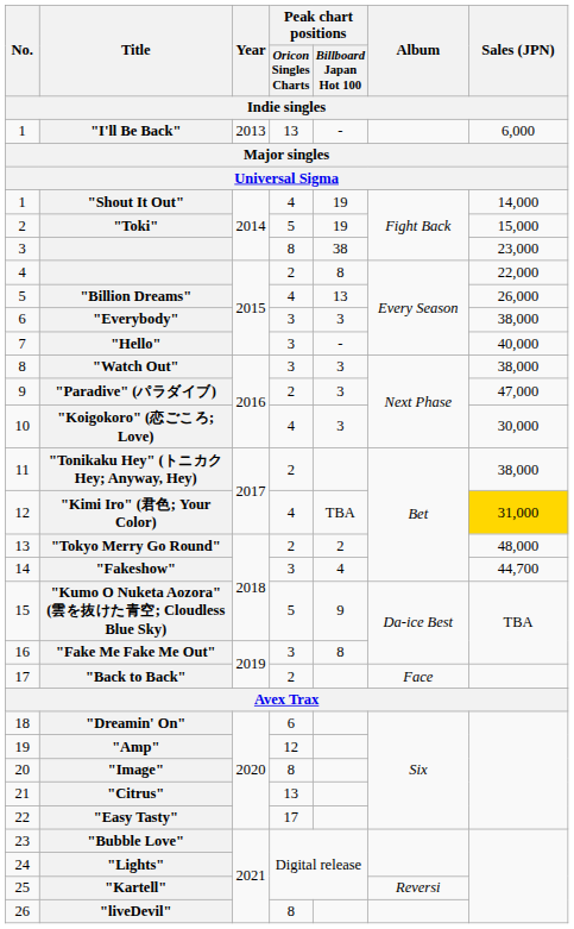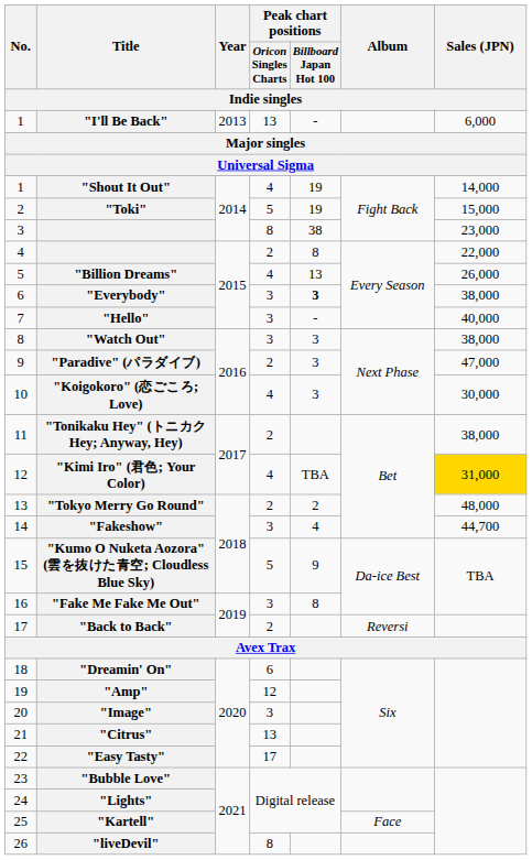"Everybody" | Peak chart positions / Billboard Japan Hot 100: normal -> bold
"Back to Back" | Album: Face -> Reversi
"Image" | Peak chart positions / Oricon Singles Charts: 8 -> 3
"Kartell" | Album: Reversi -> Face
